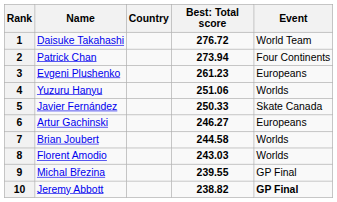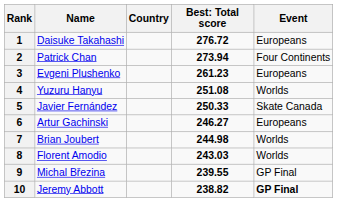1 | Event: World Team -> Europeans
4 | column 4: 251.06 -> 251.08
7 | column 4: 244.58 -> 244.98
